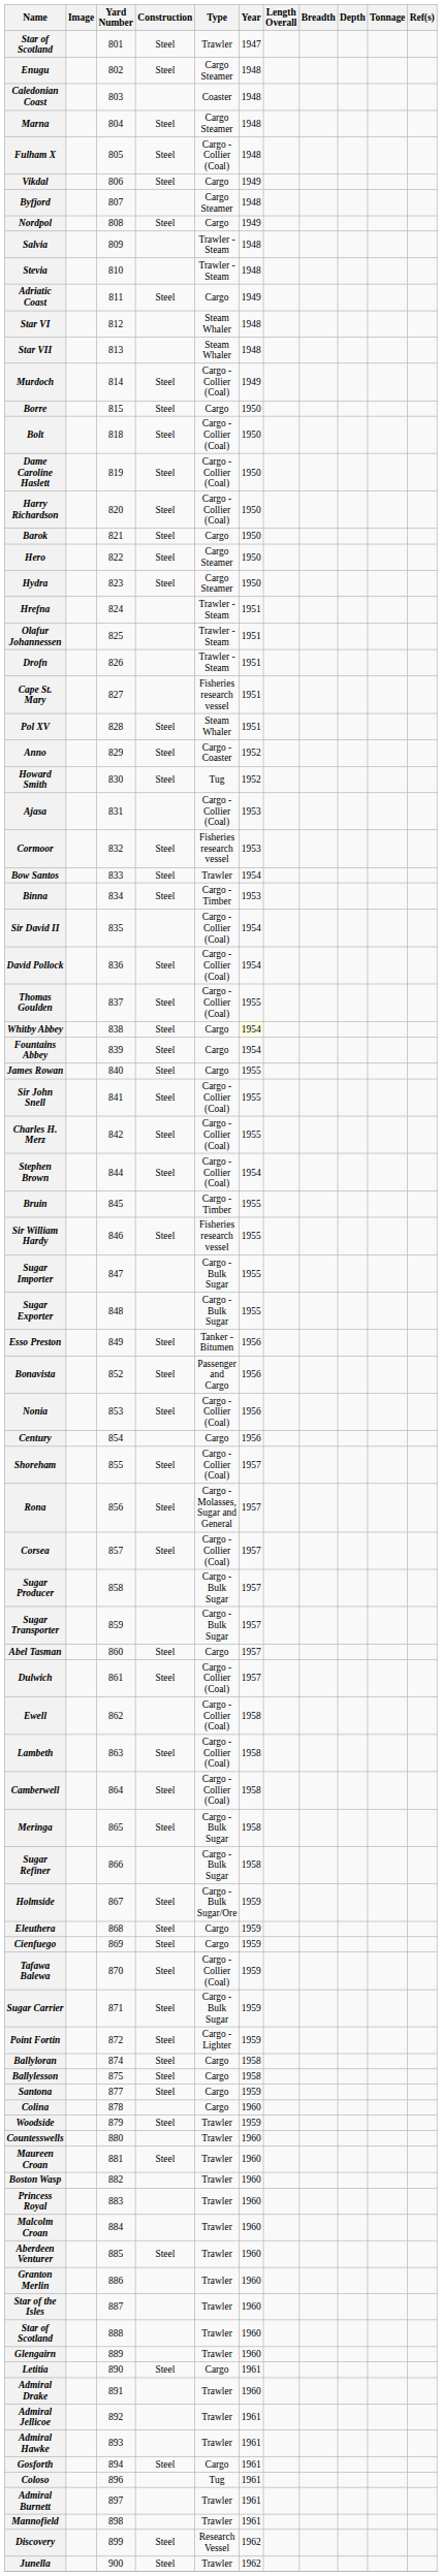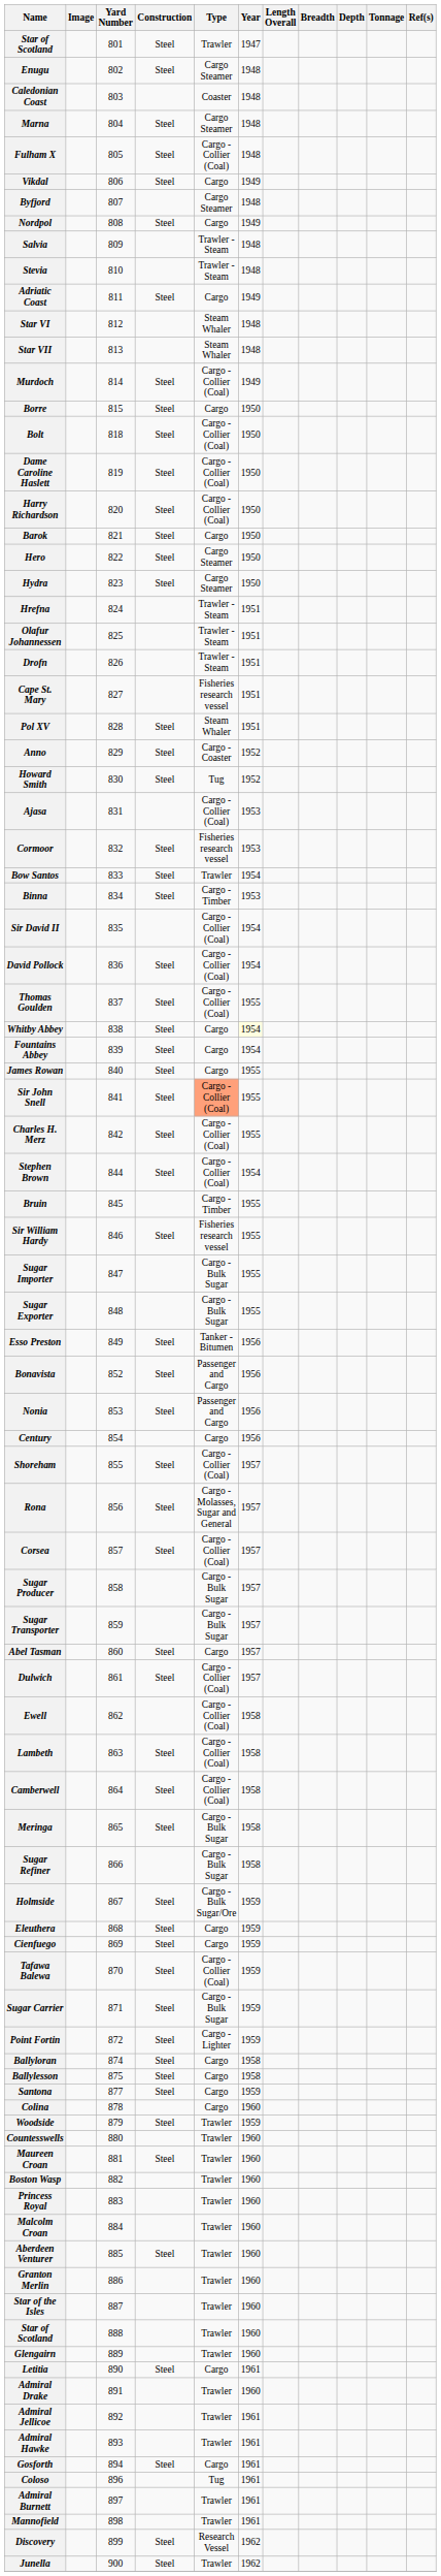Sir John Snell | Type: no background -> lightsalmon background
Nonia | Type: Cargo - Collier (Coal) -> Passenger and Cargo
